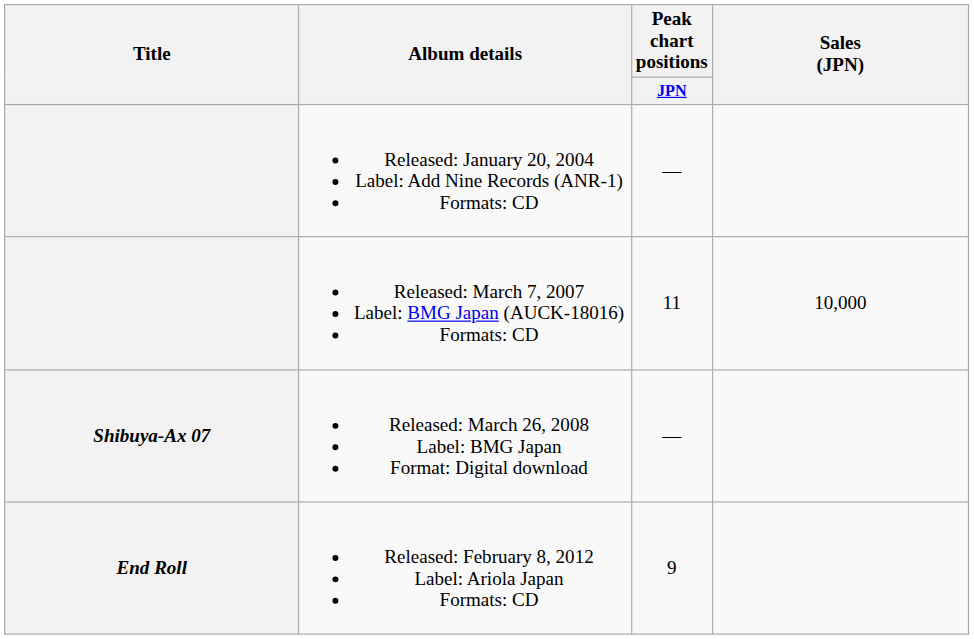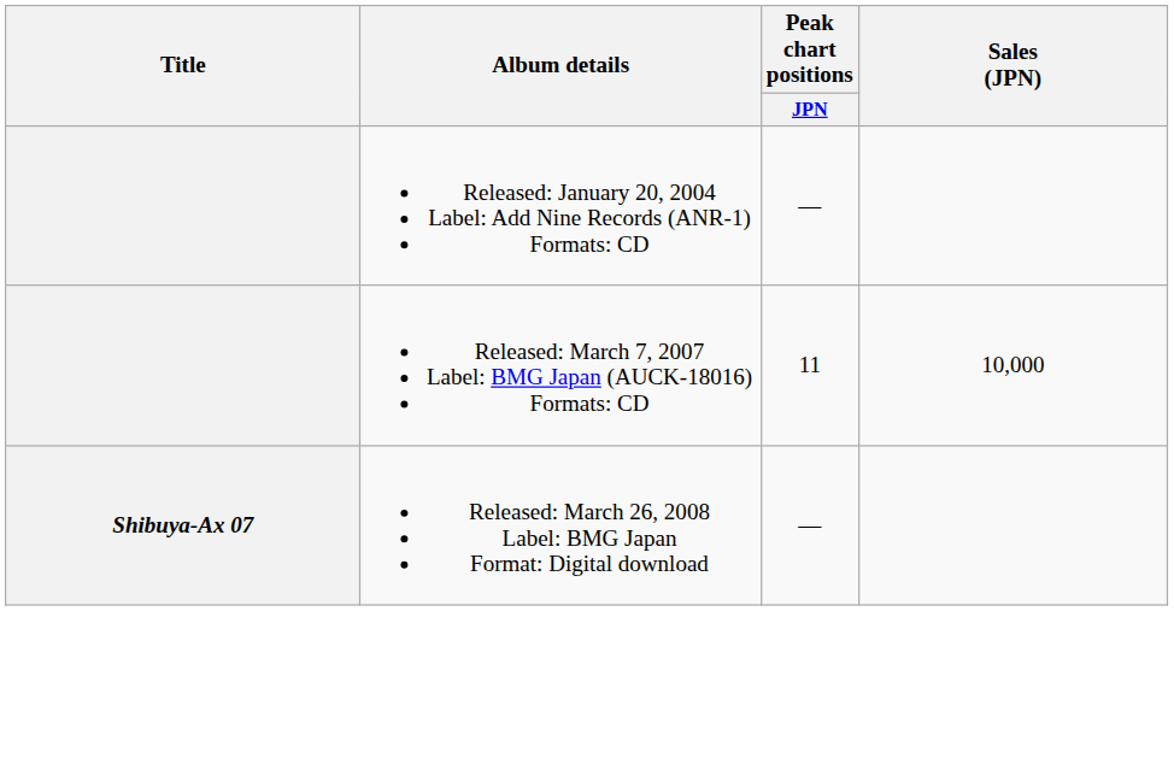- row: End Roll | Released: February 8, 2012 Label: Ariola Japan Formats: CD | 9
